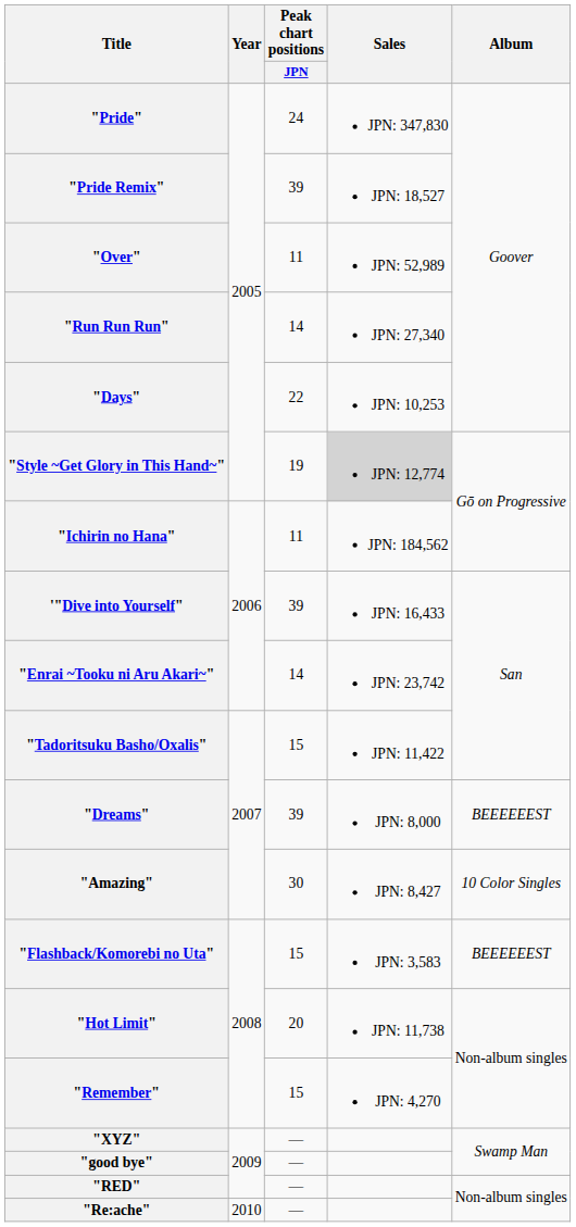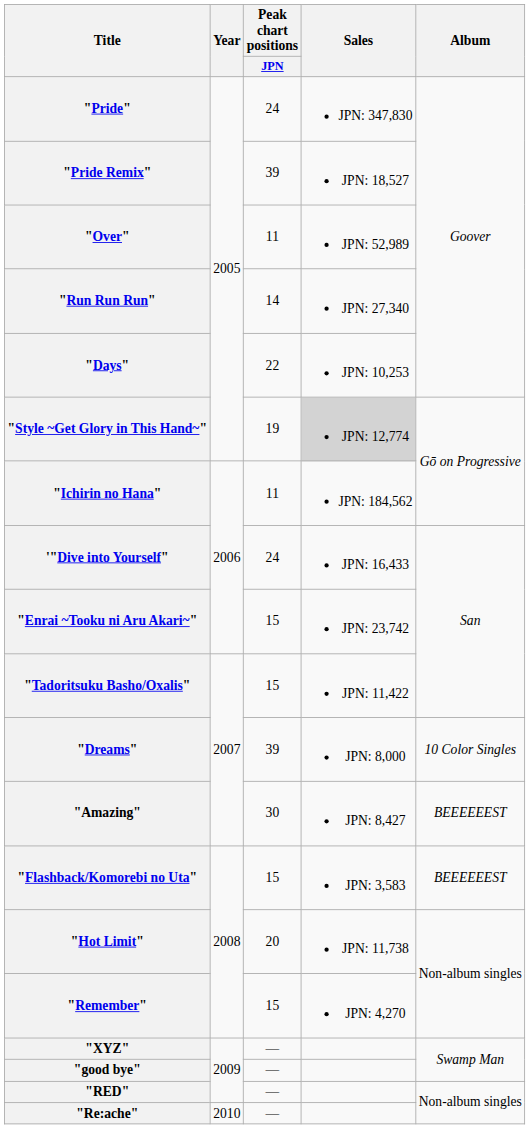'"Dive into Yourself" | Peak chart positions / JPN: 39 -> 24
"Enrai ~Tooku ni Aru Akari~" | Peak chart positions / JPN: 14 -> 15
"Dreams" | Album: BEEEEEEST -> 10 Color Singles
"Amazing" | Album: 10 Color Singles -> BEEEEEEST
